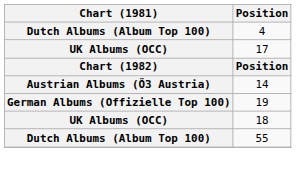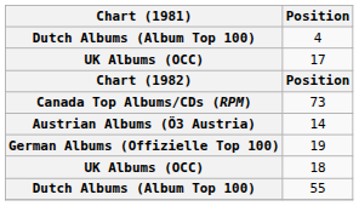+ row: Canada Top Albums/CDs (RPM) | 73
